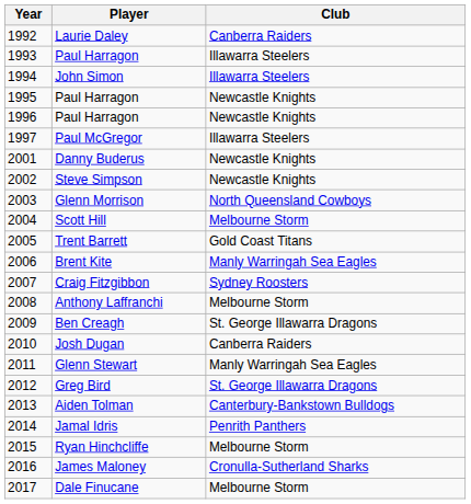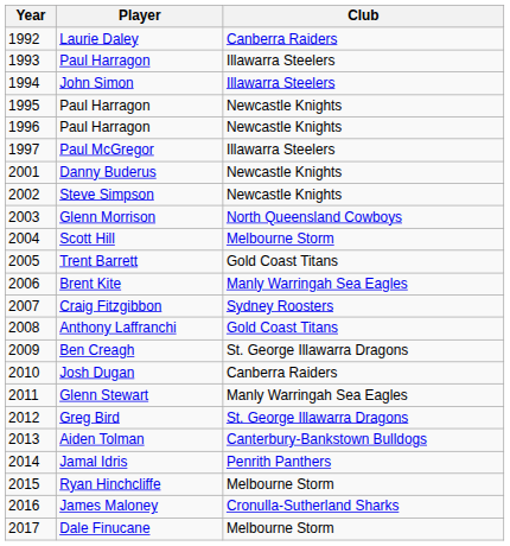Anthony Laffranchi | Club: Melbourne Storm -> Gold Coast Titans
